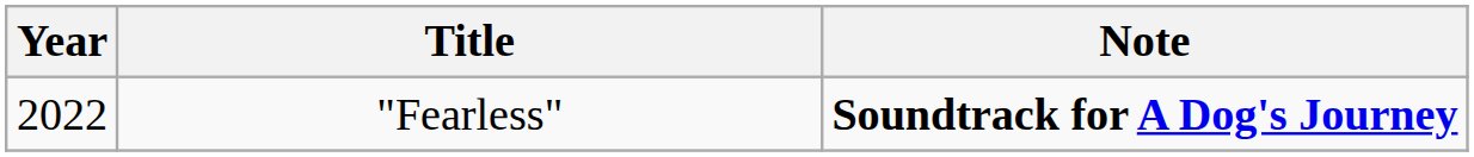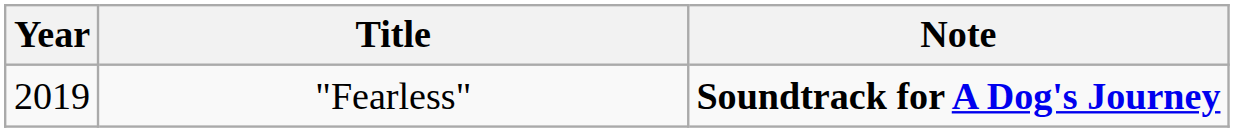"Fearless" | Year: 2022 -> 2019
